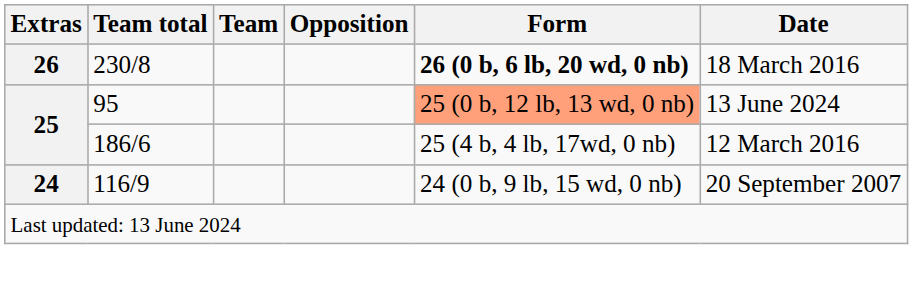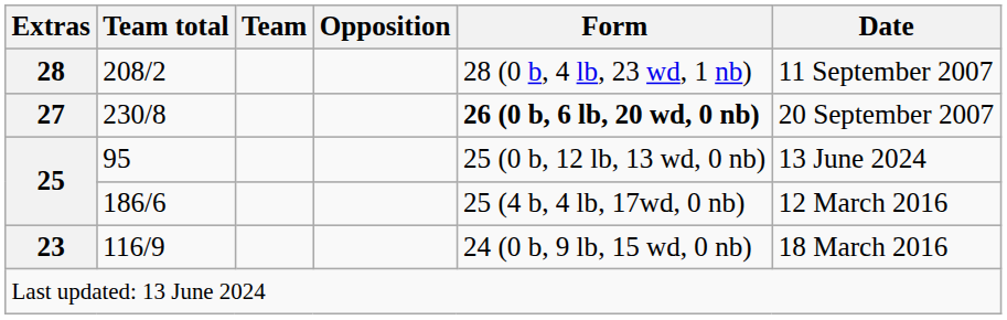+ row: 28 | 208/2 | 28 (0 b, 4 lb, 23 wd, 1 nb) | 11 September 2007
230/8 | Extras: 26 -> 27
230/8 | Date: 18 March 2016 -> 20 September 2007
95 | Form: lightsalmon background -> no background
116/9 | Extras: 24 -> 23
116/9 | Date: 20 September 2007 -> 18 March 2016
